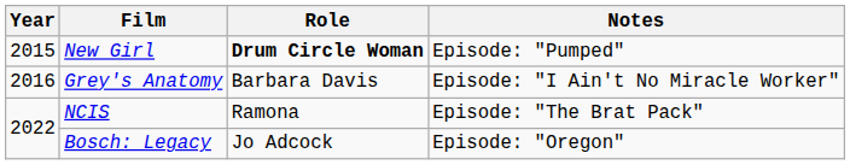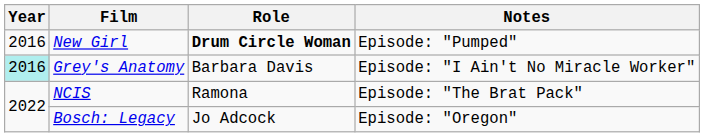New Girl | Year: 2015 -> 2016
Grey's Anatomy | Year: no background -> paleturquoise background
